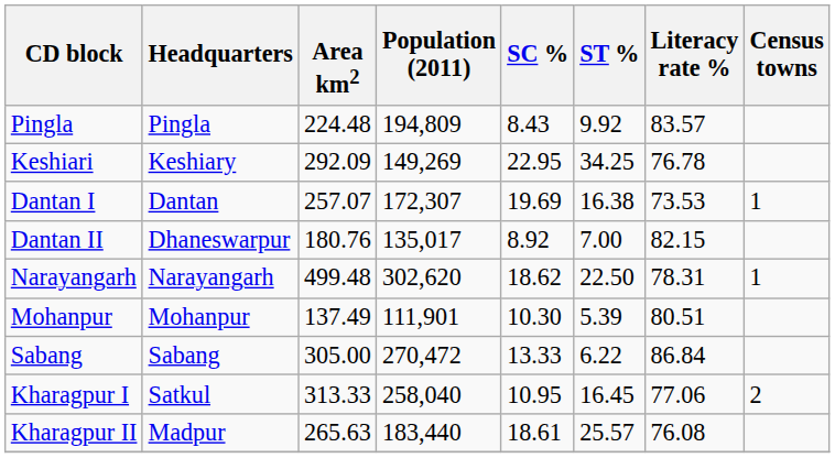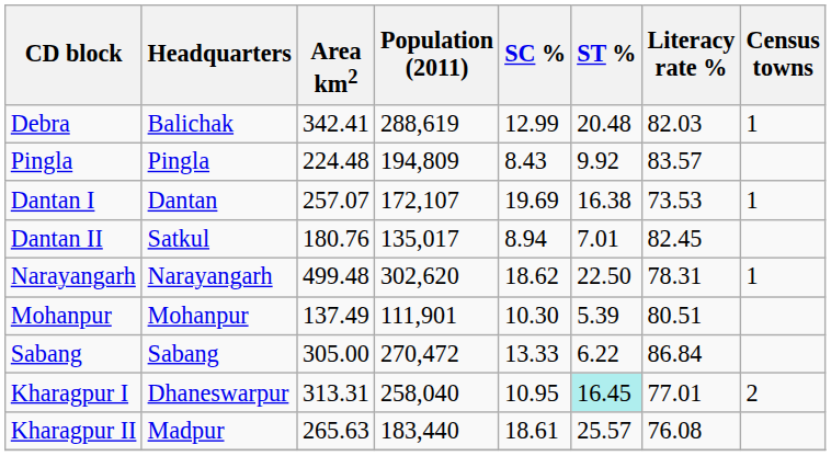+ row: Debra | Balichak | 342.41 | 288,619 | 12.99 | 20.48 | 82.03 | 1
- row: Keshiari | Keshiary | 292.09 | 149,269 | 22.95 | 34.25 | 76.78
Dantan I | Population (2011): 172,307 -> 172,107
Dantan II | Headquarters: Dhaneswarpur -> Satkul
Dantan II | SC %: 8.92 -> 8.94
Dantan II | ST %: 7.00 -> 7.01
Dantan II | Literacy rate %: 82.15 -> 82.45
Kharagpur I | Headquarters: Satkul -> Dhaneswarpur
Kharagpur I | Area km2: 313.33 -> 313.31
Kharagpur I | ST %: no background -> paleturquoise background
Kharagpur I | Literacy rate %: 77.06 -> 77.01
